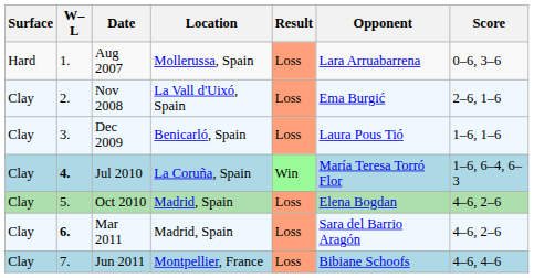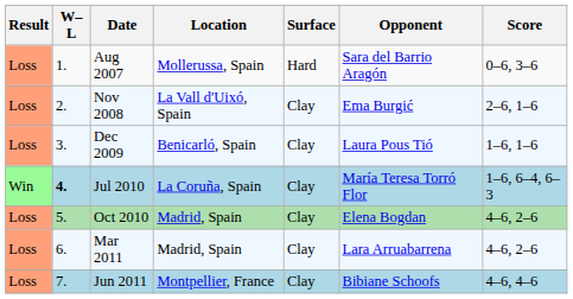columns swapped: Result <-> Surface
Aug 2007 | Opponent: Lara Arruabarrena -> Sara del Barrio Aragón
Mar 2011 | W–L: bold -> normal
Mar 2011 | Opponent: Sara del Barrio Aragón -> Lara Arruabarrena
